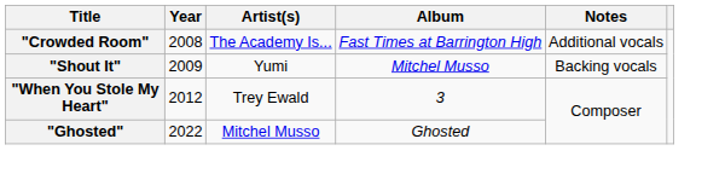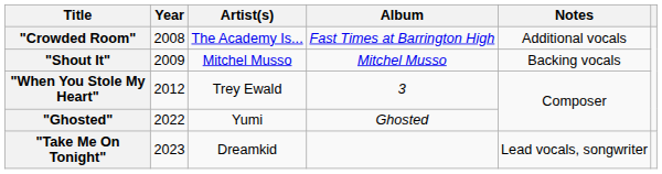"Shout It" | Artist(s): Yumi -> Mitchel Musso
"Ghosted" | Artist(s): Mitchel Musso -> Yumi
+ row: "Take Me On Tonight" | 2023 | Dreamkid | Lead vocals, songwriter
